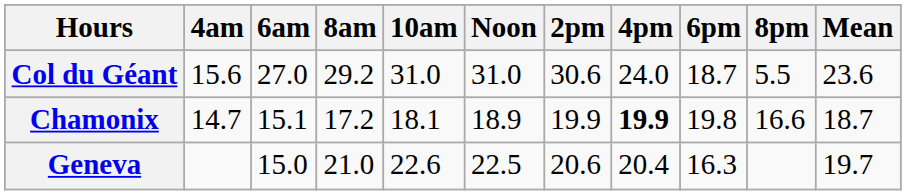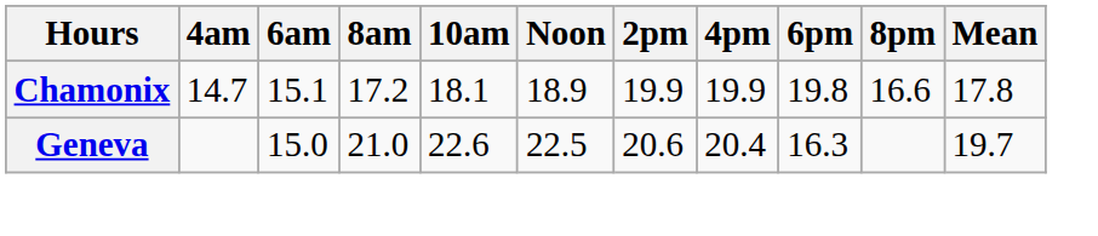- row: Col du Géant | 15.6 | 27.0 | 29.2 | 31.0 | 31.0 | 30.6 | 24.0 | 18.7 | 5.5 | 23.6
Chamonix | 4pm: bold -> normal
Chamonix | Mean: 18.7 -> 17.8
